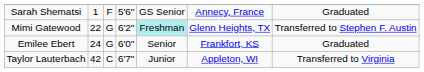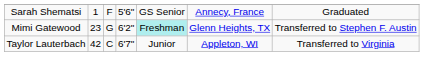Mimi Gatewood | column 2: 22 -> 23
- row: Emilee Ebert | 24 | G | 6'0" | Senior | Frankfort, KS | Graduated
